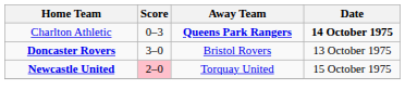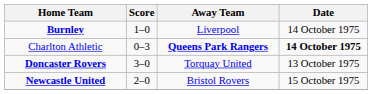+ row: Burnley | 1–0 | Liverpool | 14 October 1975
Doncaster Rovers | Away Team: Bristol Rovers -> Torquay United
Newcastle United | Score: pink background -> no background
Newcastle United | Away Team: Torquay United -> Bristol Rovers
